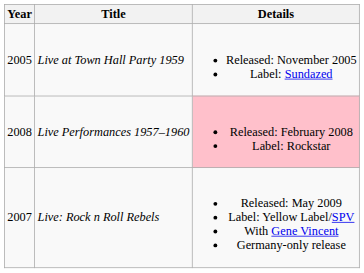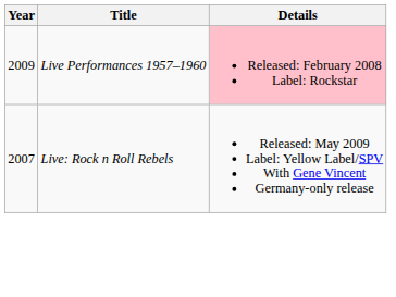- row: 2005 | Live at Town Hall Party 1959 | Released: November 2005 Label: Sundazed
Live Performances 1957–1960 | Year: 2008 -> 2009
